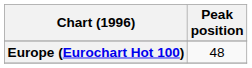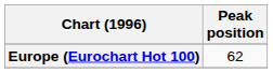Europe (Eurochart Hot 100) | Peak position: 48 -> 62
